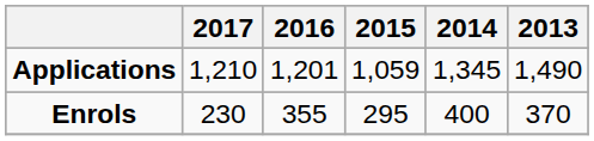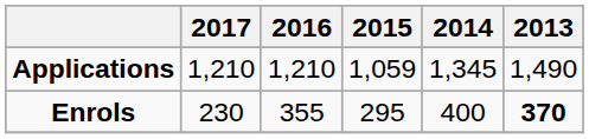Applications | 2016: 1,201 -> 1,210
Enrols | 2013: normal -> bold
